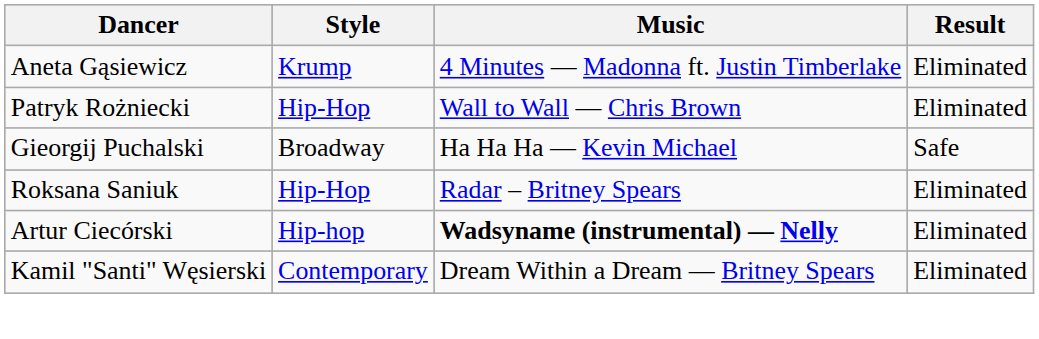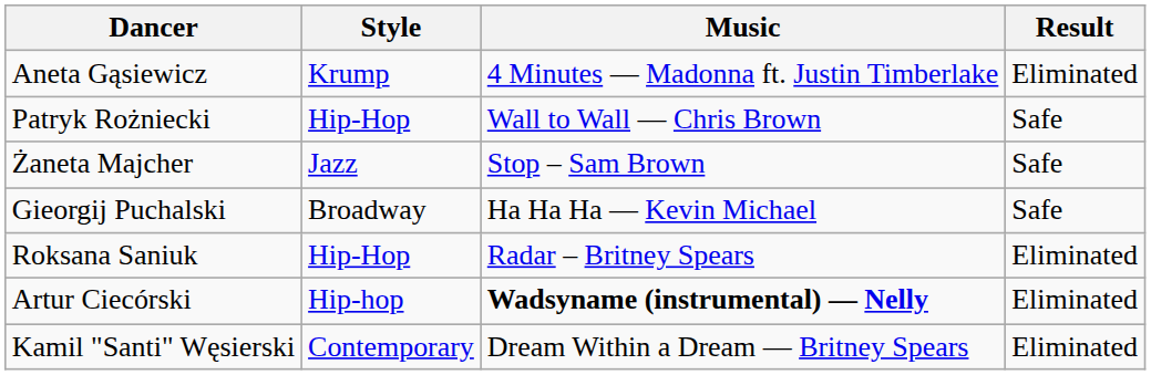Patryk Rożniecki | Result: Eliminated -> Safe
+ row: Żaneta Majcher | Jazz | Stop – Sam Brown | Safe
